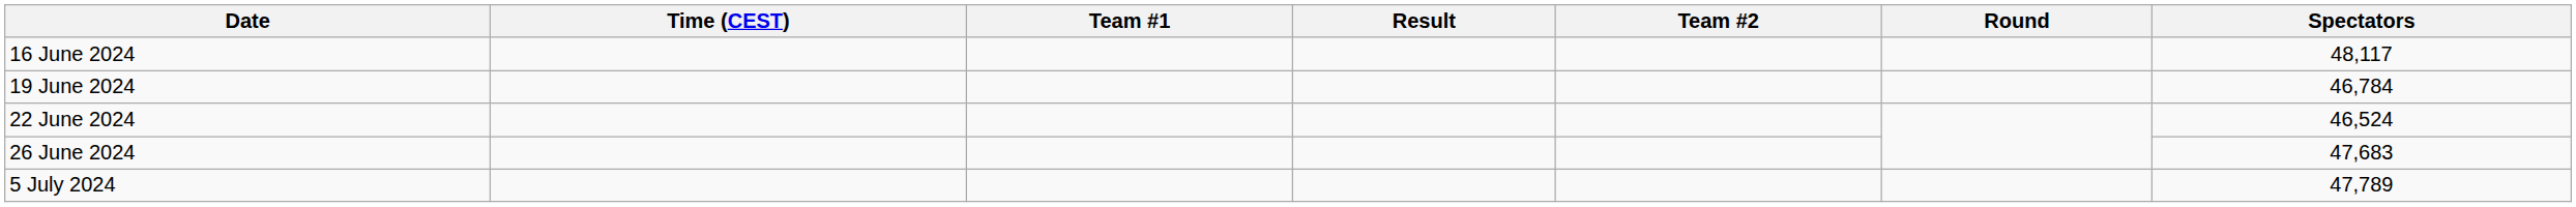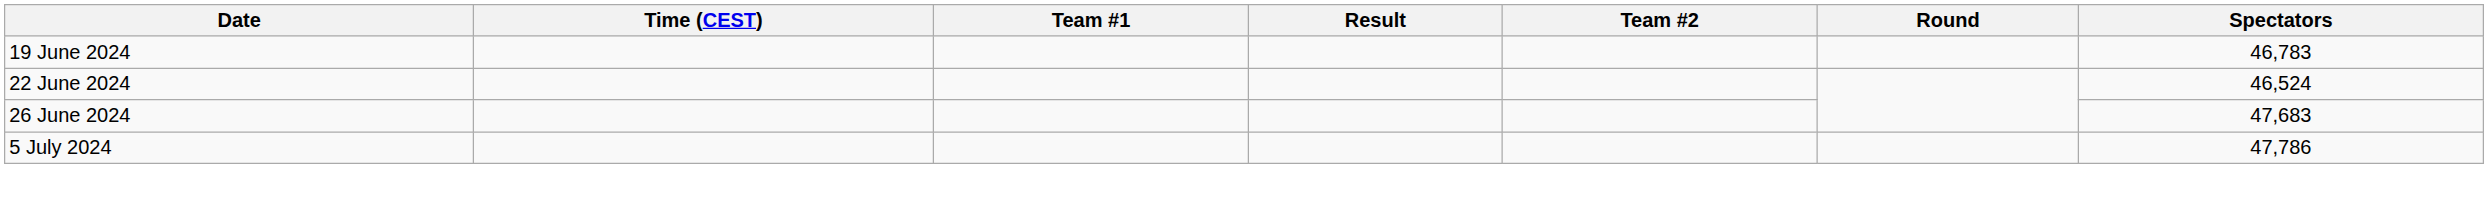- row: 16 June 2024 | 48,117
19 June 2024 | Spectators: 46,784 -> 46,783
5 July 2024 | Spectators: 47,789 -> 47,786
